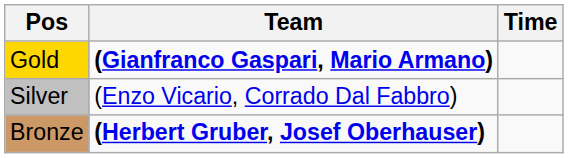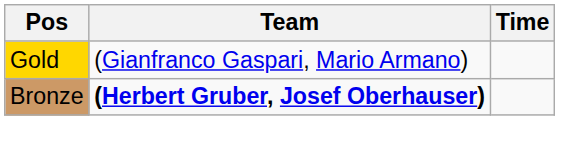Gold | Team: bold -> normal
- row: Silver | (Enzo Vicario, Corrado Dal Fabbro)
